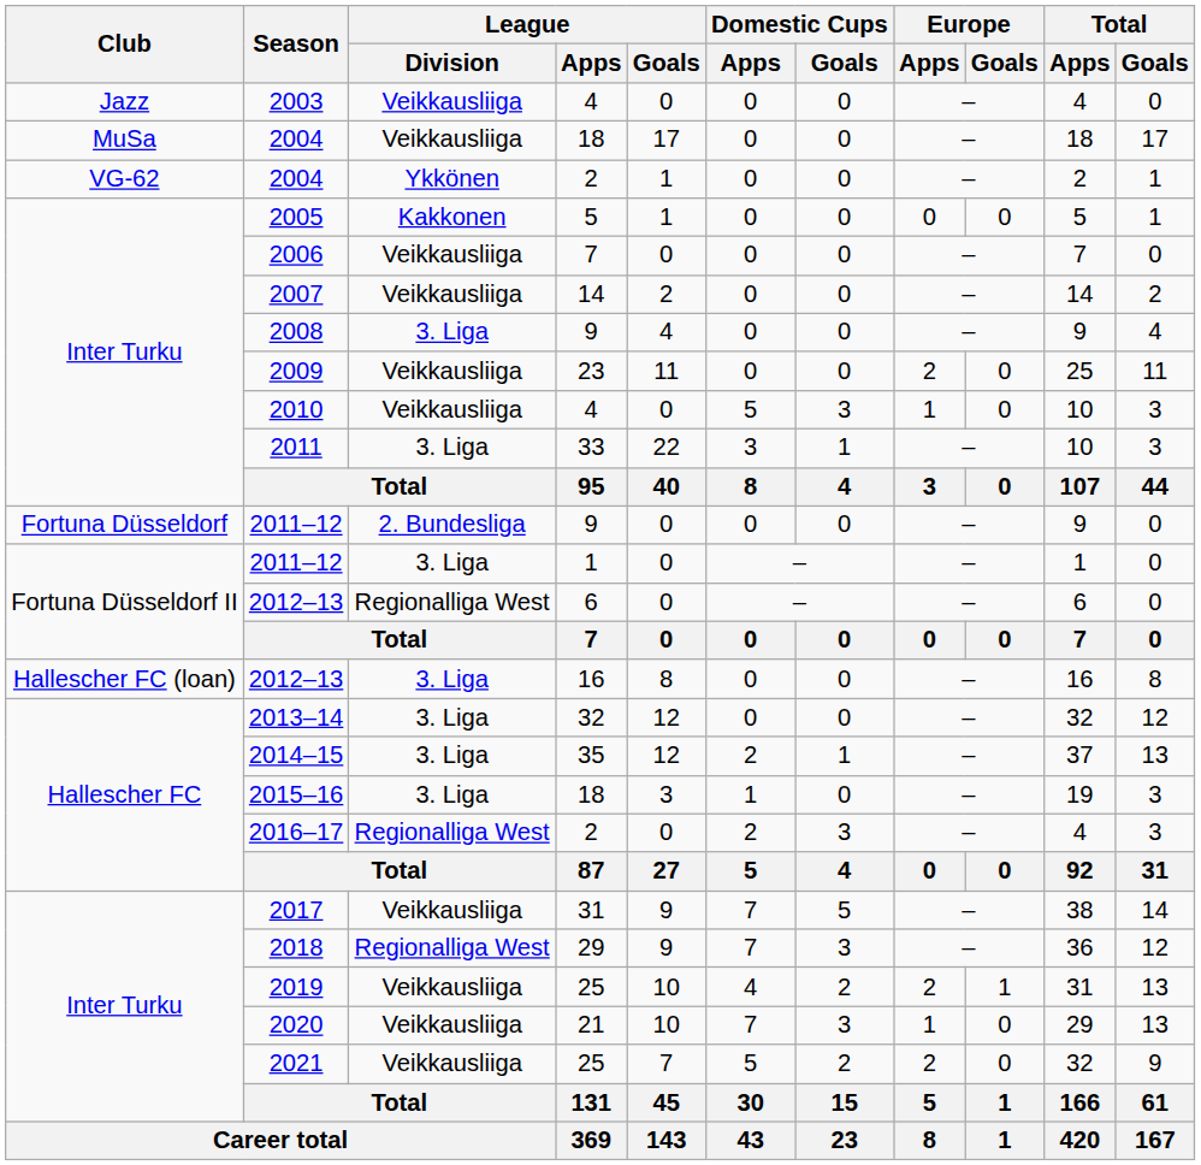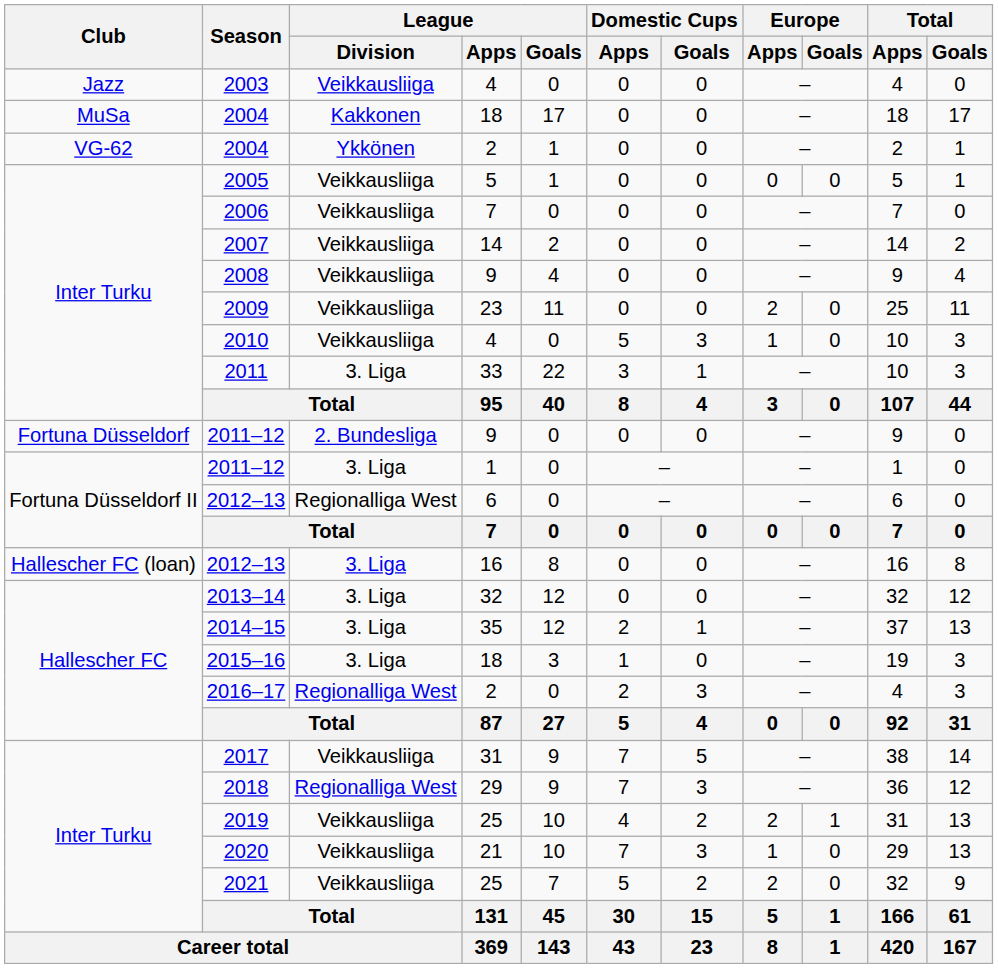2004 / 18 | League / Division: Veikkausliiga -> Kakkonen
2005 | League / Division: Kakkonen -> Veikkausliiga
2008 | League / Division: 3. Liga -> Veikkausliiga
